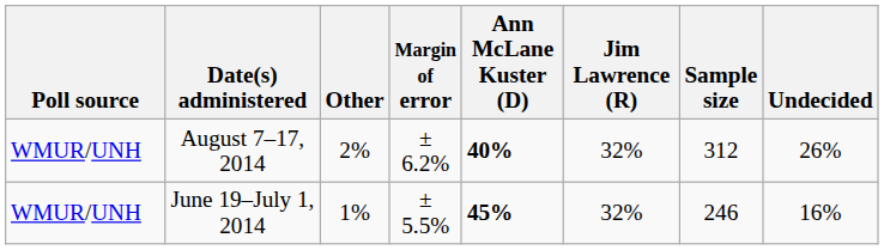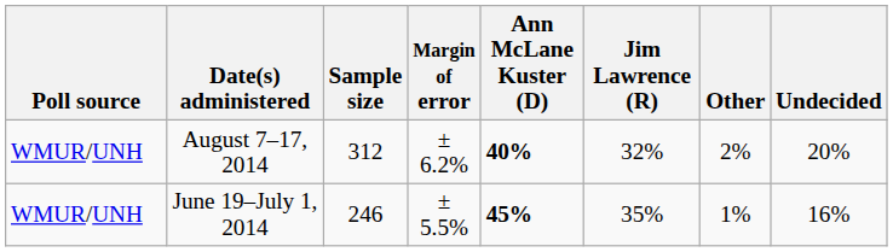columns swapped: Sample size <-> Other
August 7–17, 2014 | Undecided: 26% -> 20%
June 19–July 1, 2014 | Jim Lawrence (R): 32% -> 35%
